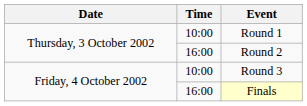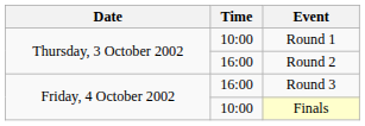Round 3 | Time: 10:00 -> 16:00
Finals | Time: 16:00 -> 10:00
